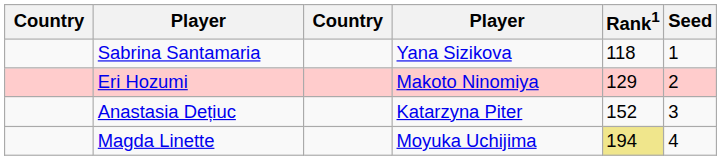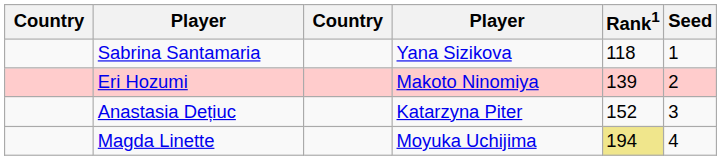Eri Hozumi | Rank1: 129 -> 139
